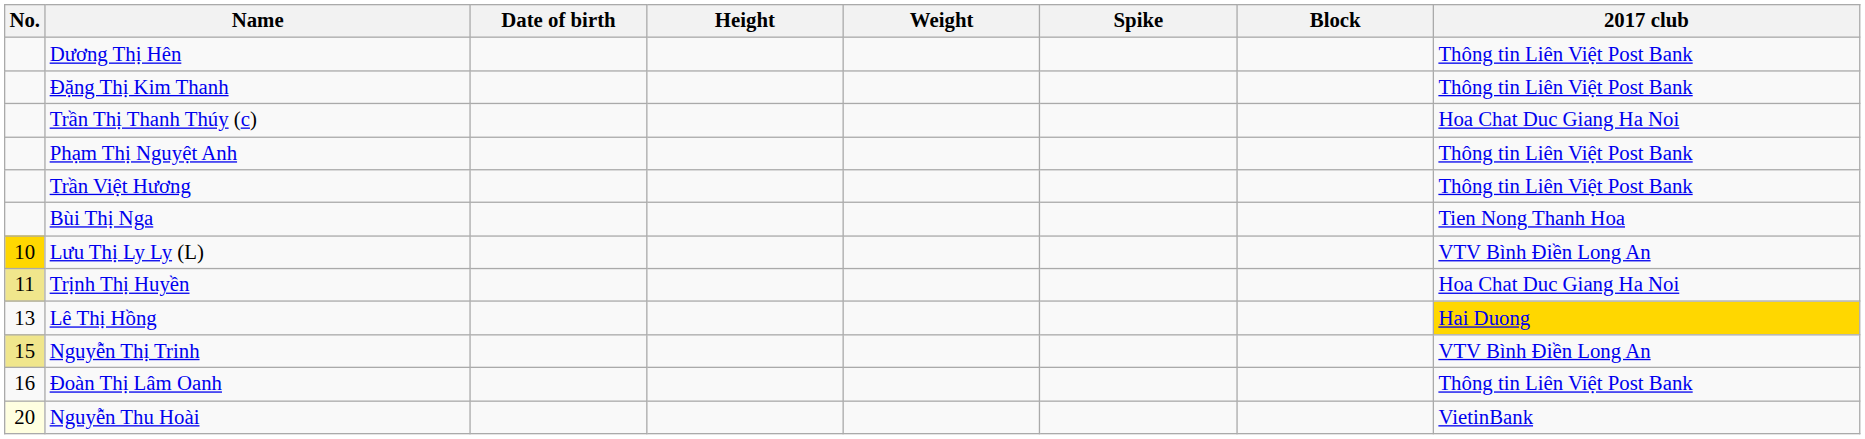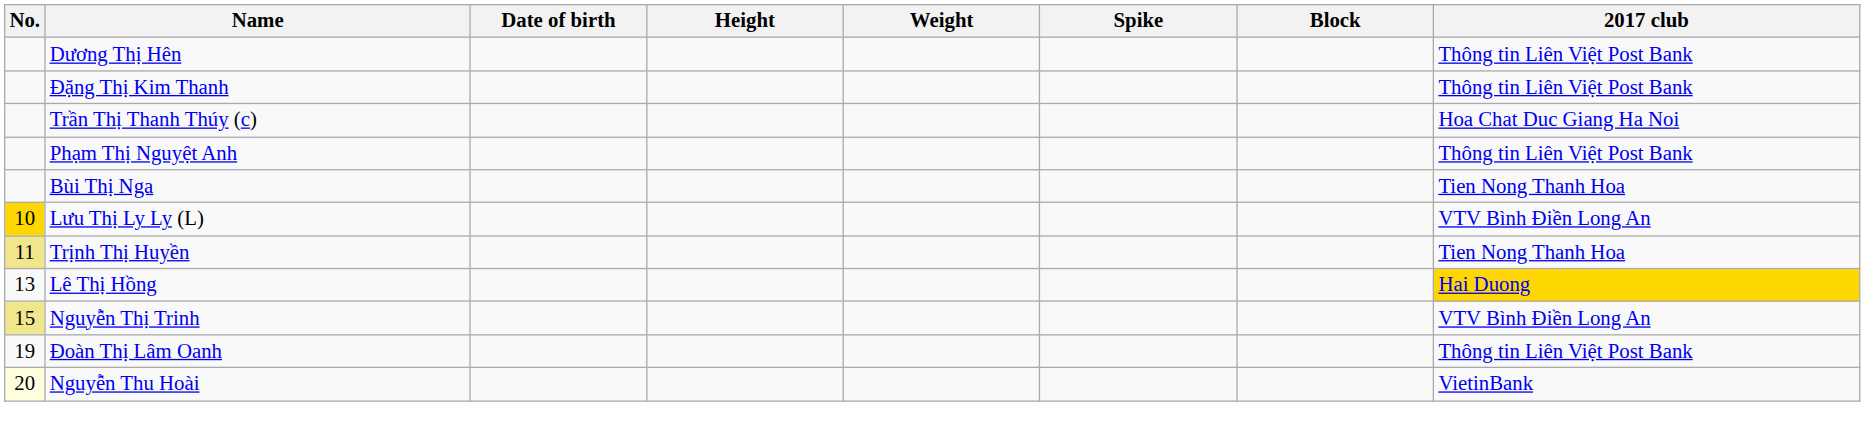- row: Trần Việt Hương | Thông tin Liên Việt Post Bank
Trịnh Thị Huyền | 2017 club: Hoa Chat Duc Giang Ha Noi -> Tien Nong Thanh Hoa
Đoàn Thị Lâm Oanh | No.: 16 -> 19
